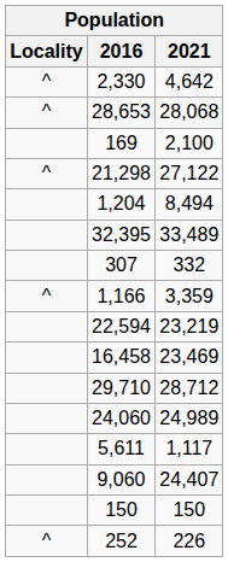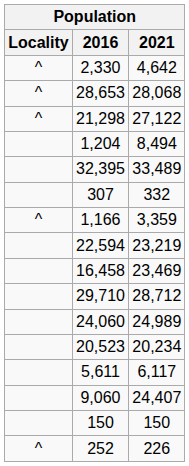- row: 169 | 2,100
+ row: 20,523 | 20,234
5,611 | 2021: 1,117 -> 6,117
